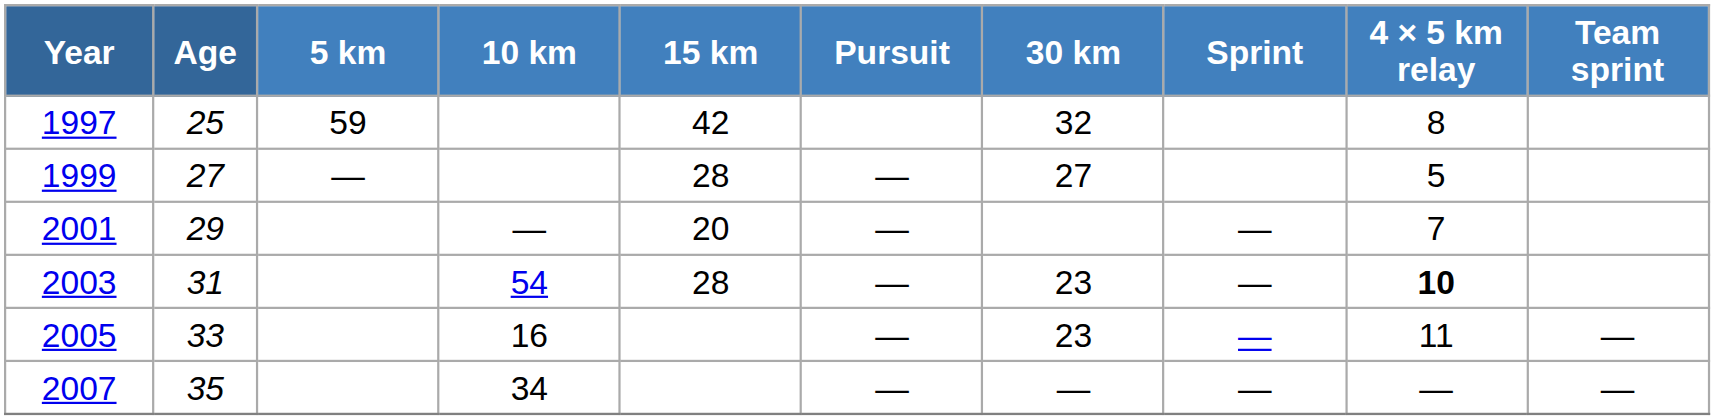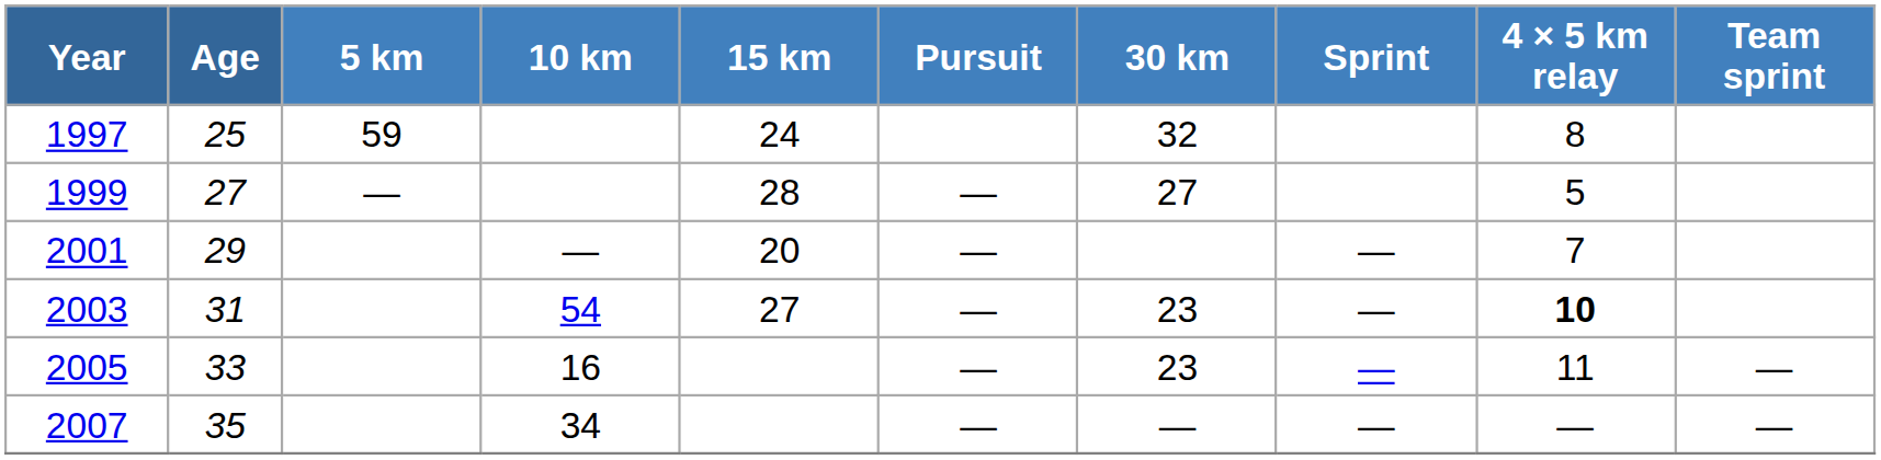1997 | 15 km: 42 -> 24
2003 | 15 km: 28 -> 27
